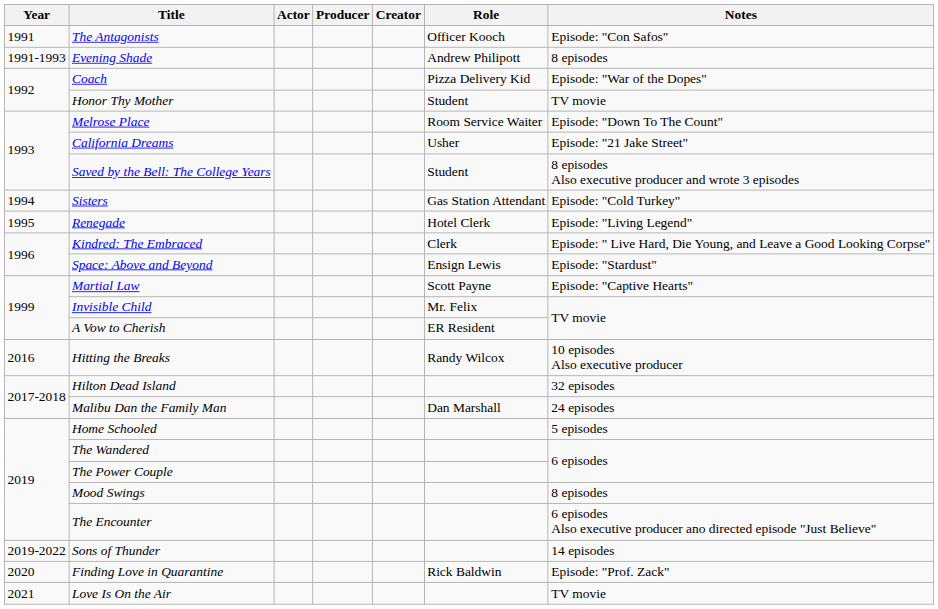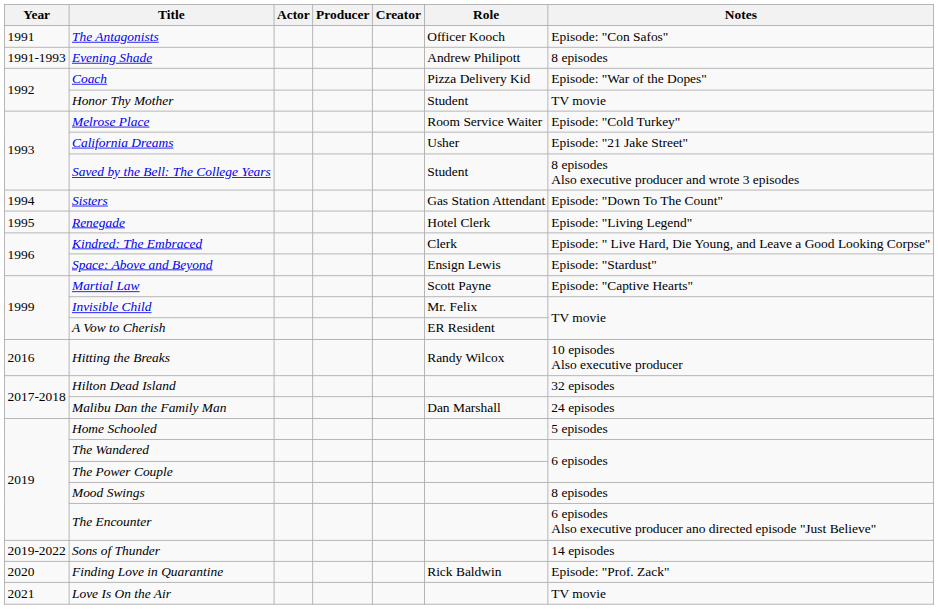Melrose Place | Notes: Episode: "Down To The Count" -> Episode: "Cold Turkey"
Sisters | Notes: Episode: "Cold Turkey" -> Episode: "Down To The Count"
